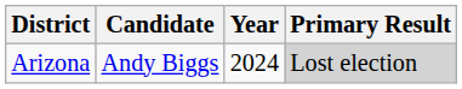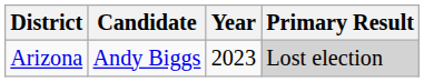Arizona | Year: 2024 -> 2023
